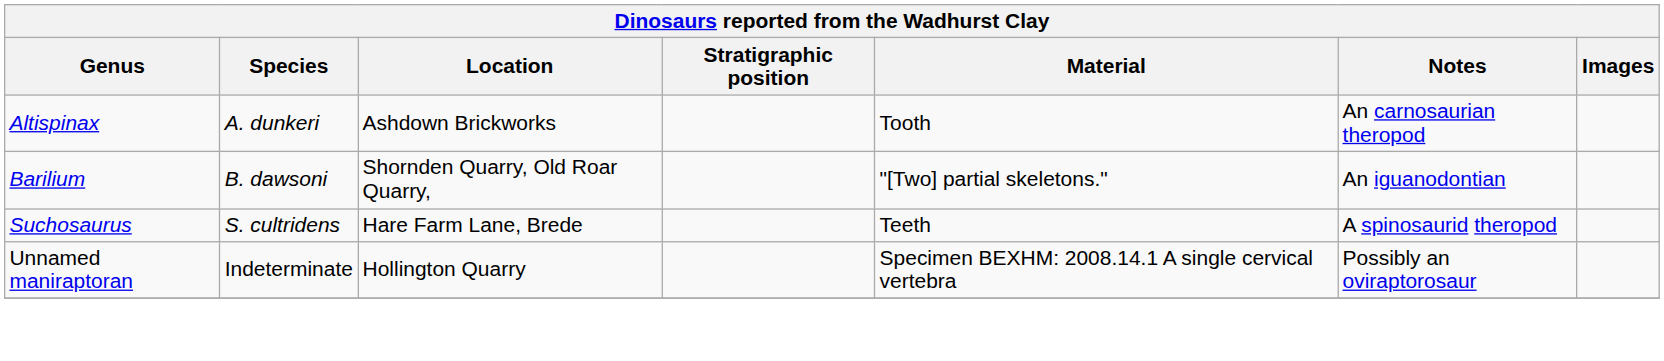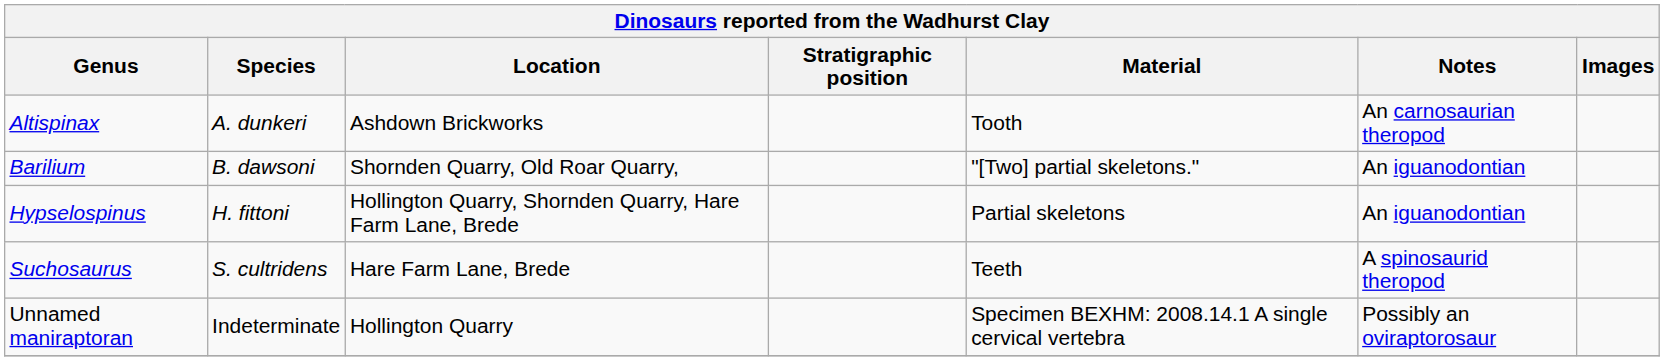+ row: Hypselospinus | H. fittoni | Hollington Quarry, Shornden Quarry, Hare Farm Lane, Brede | Partial skeletons | An iguanodontian
